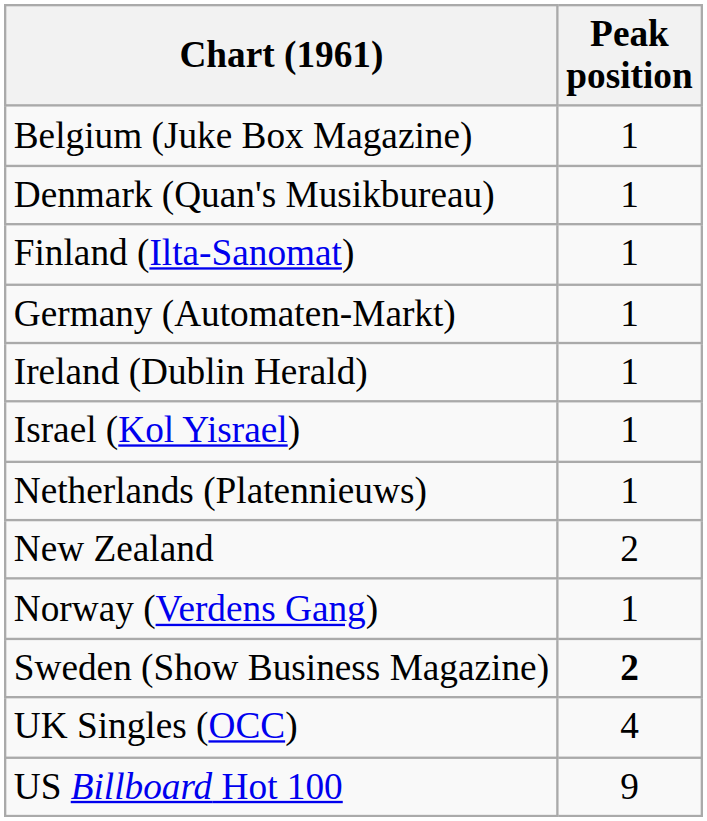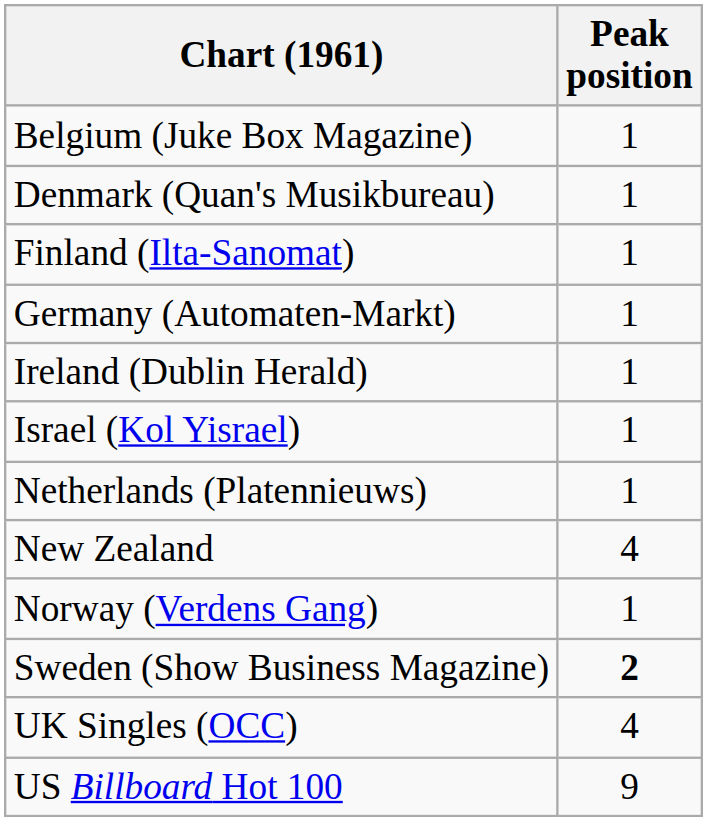New Zealand | Peak position: 2 -> 4
